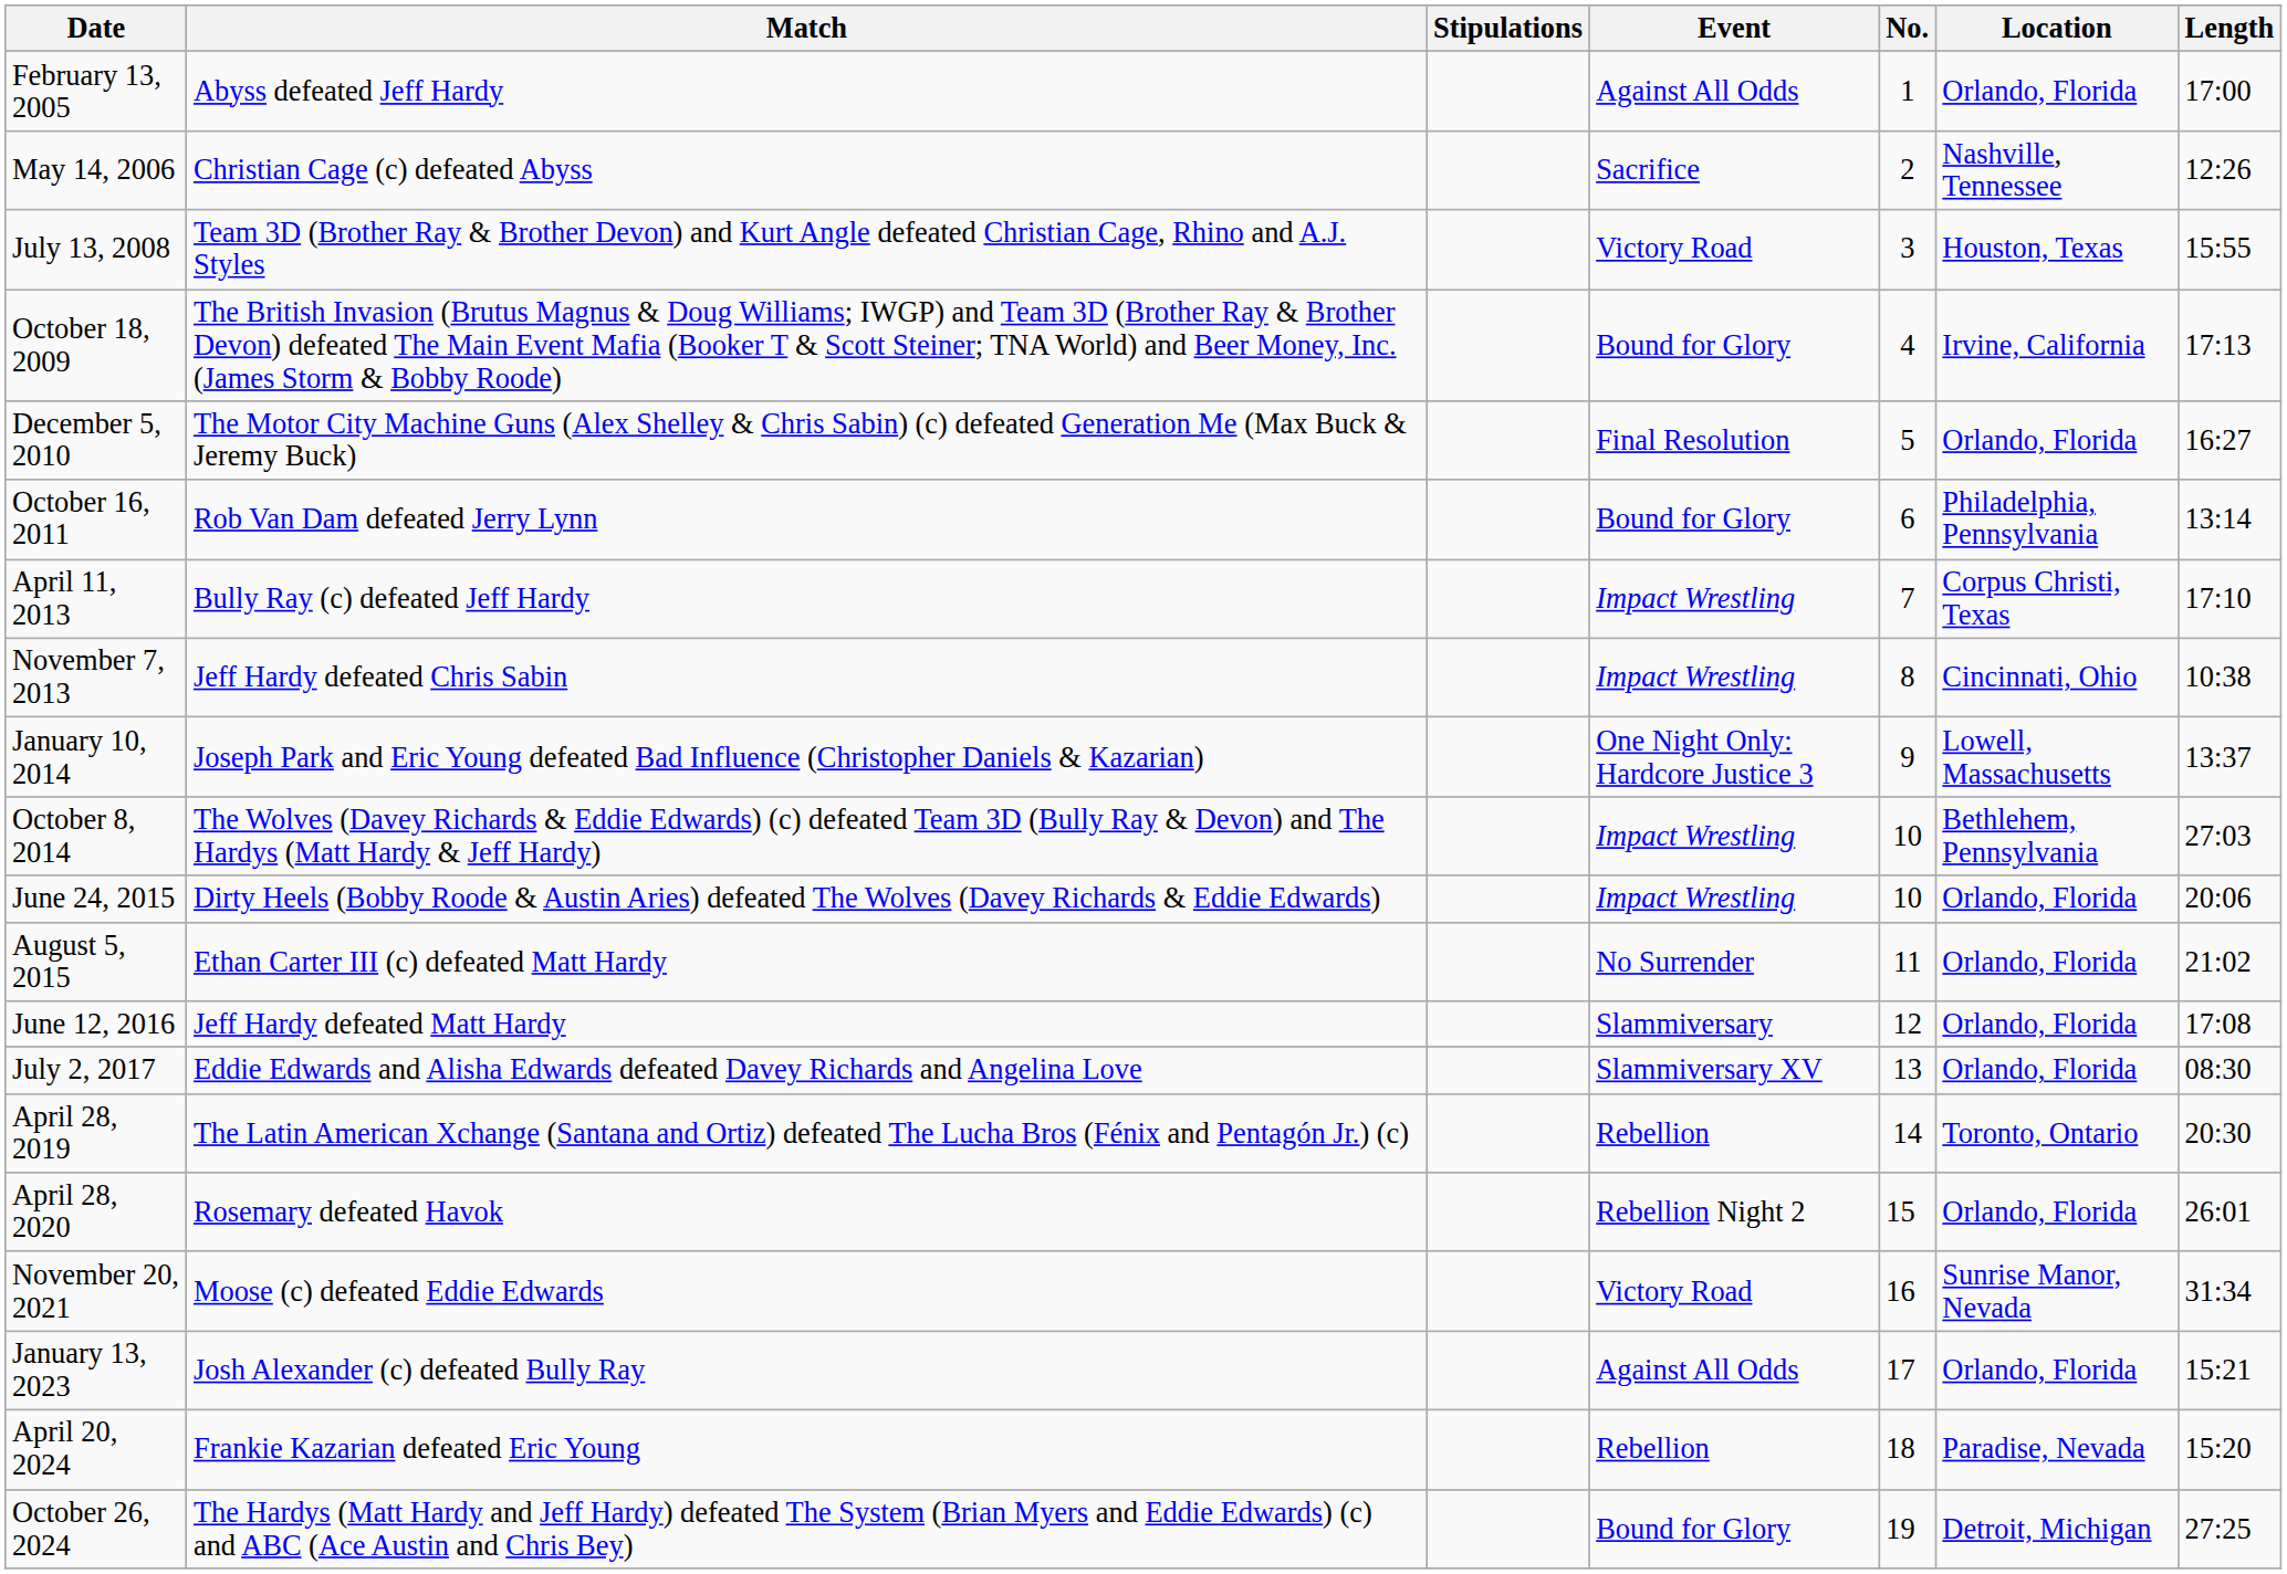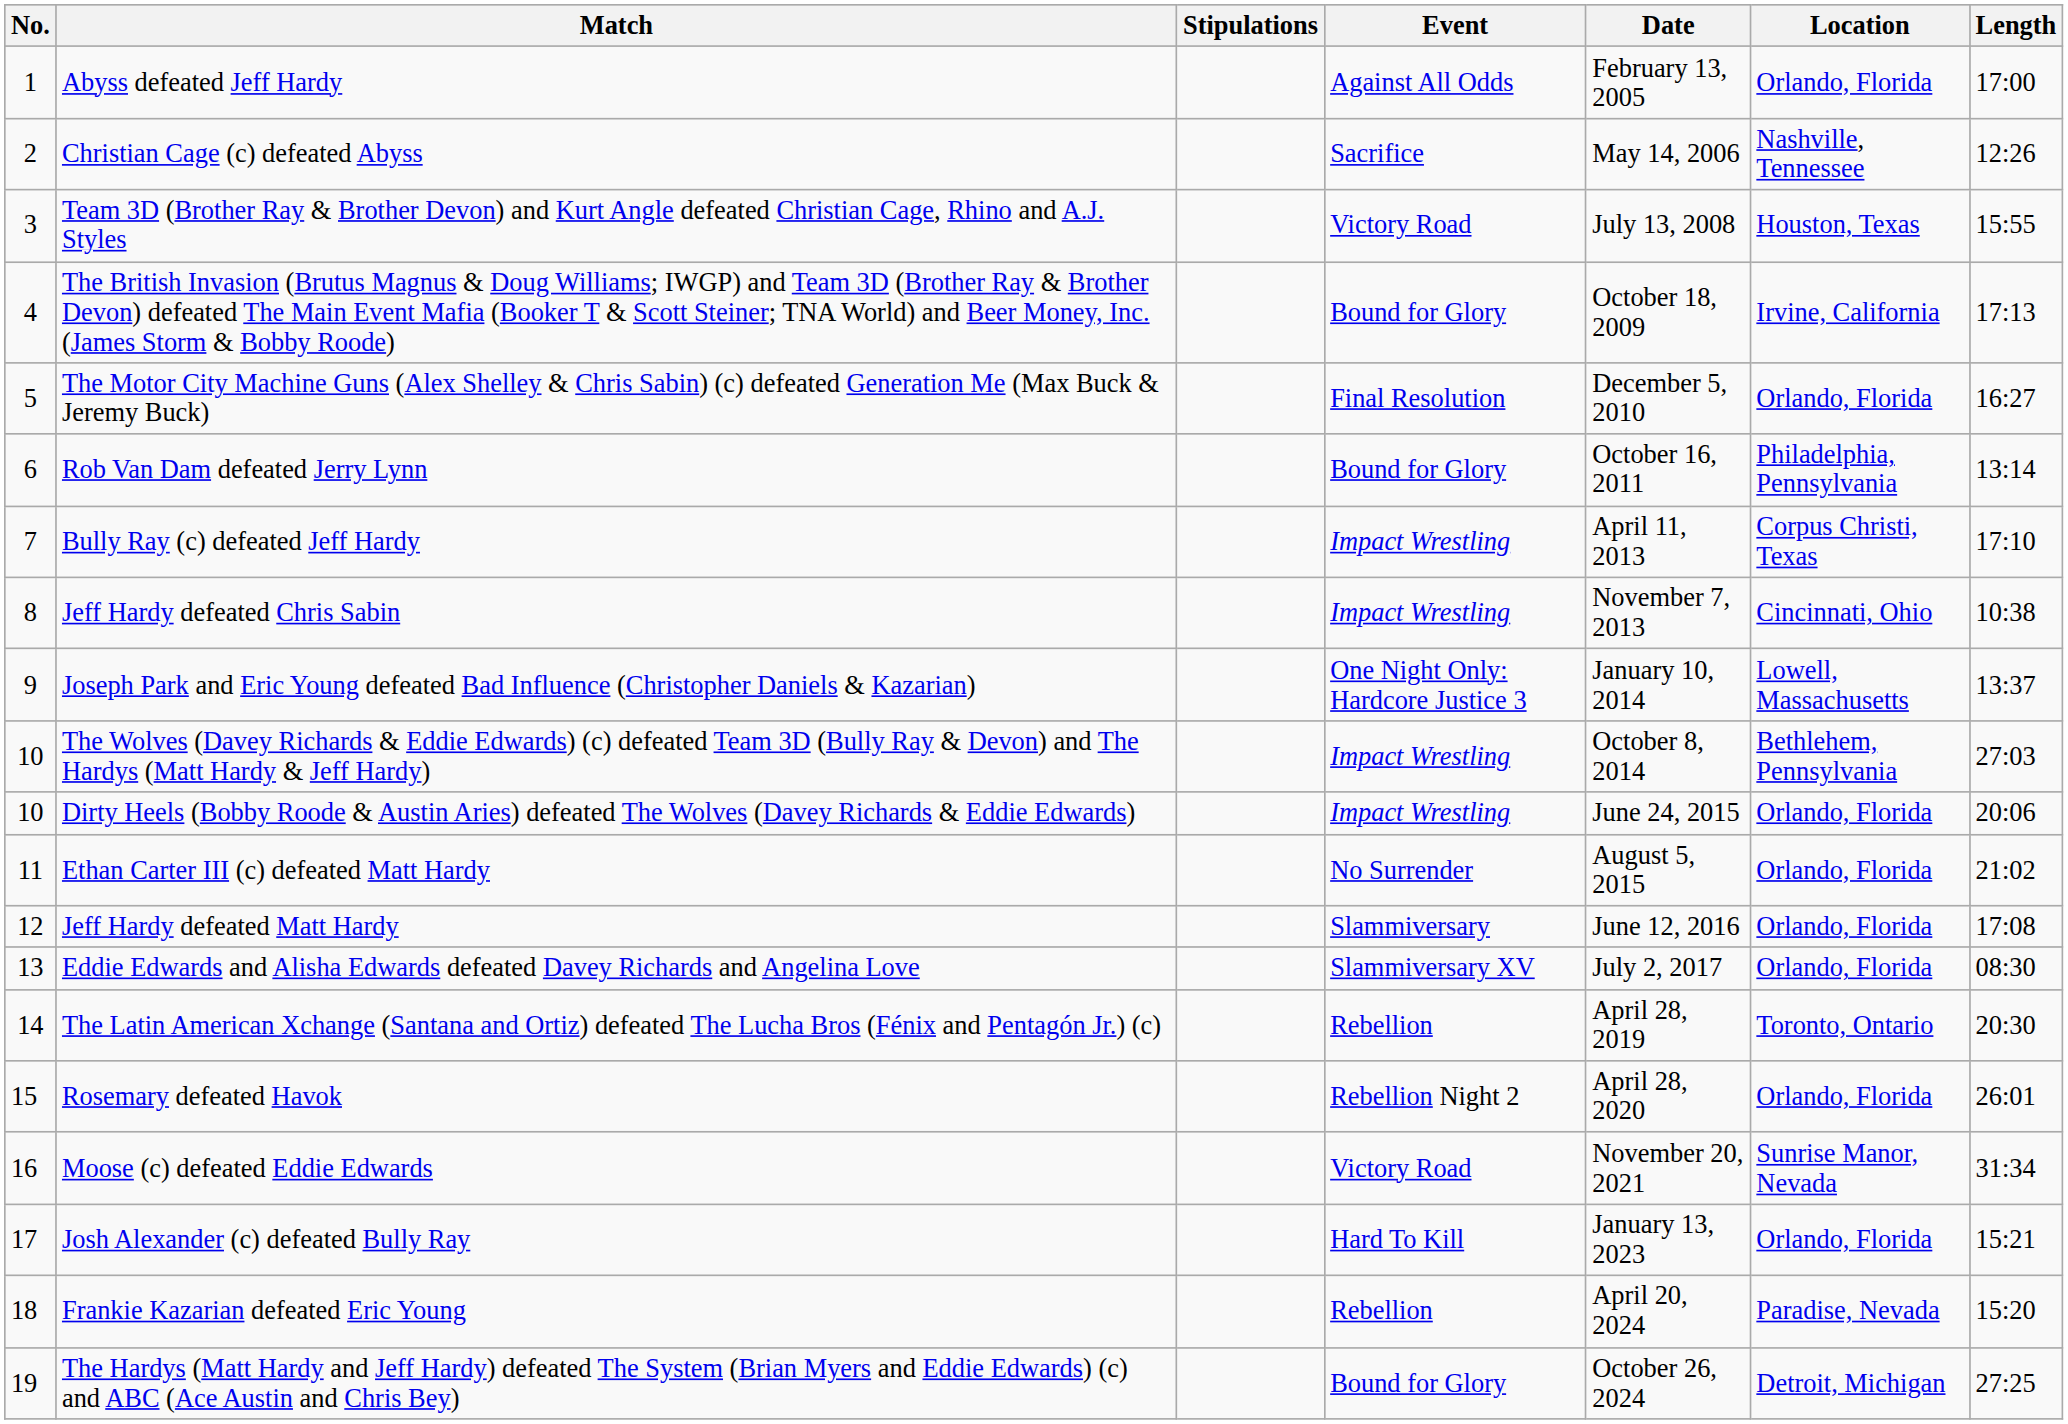columns swapped: No. <-> Date
Josh Alexander (c) defeated Bully Ray | Event: Against All Odds -> Hard To Kill
